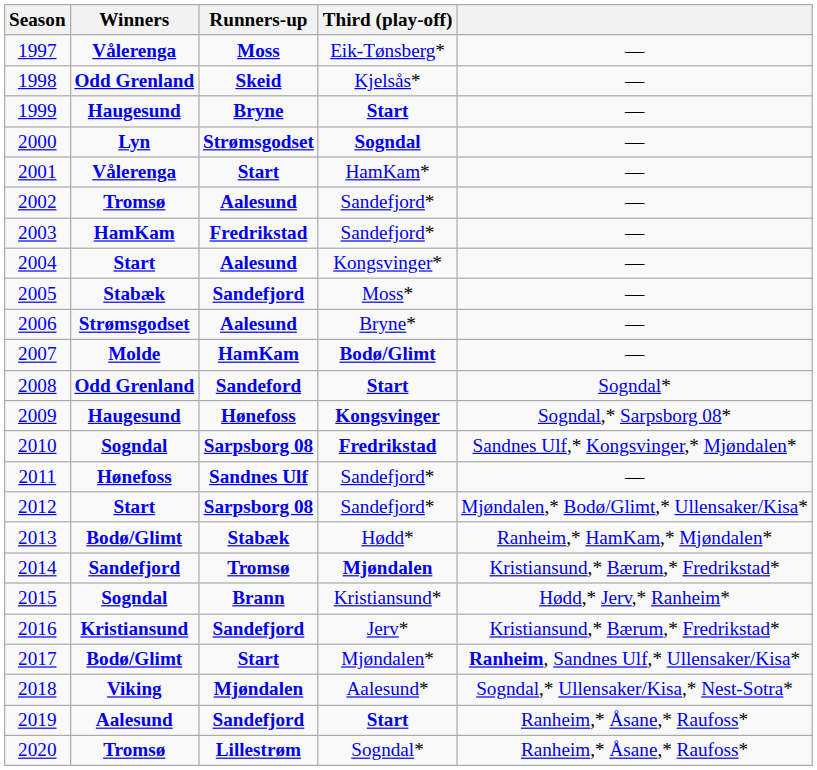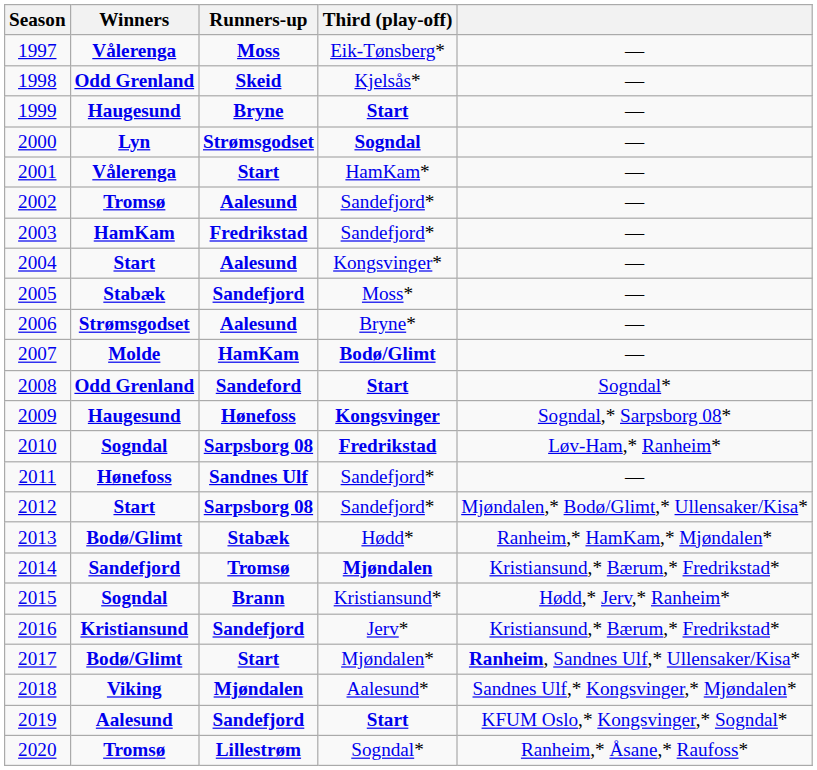2010 | column 5: Sandnes Ulf,* Kongsvinger,* Mjøndalen* -> Løv-Ham,* Ranheim*
2018 | column 5: Sogndal,* Ullensaker/Kisa,* Nest-Sotra* -> Sandnes Ulf,* Kongsvinger,* Mjøndalen*
2019 | column 5: Ranheim,* Åsane,* Raufoss* -> KFUM Oslo,* Kongsvinger,* Sogndal*
